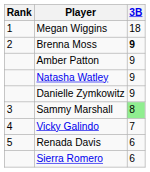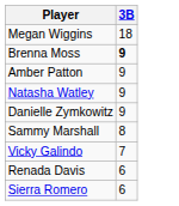- column: Rank | 1 | 2 | 3 | 4 | 5
Sammy Marshall | 3B: lightgreen background -> no background
